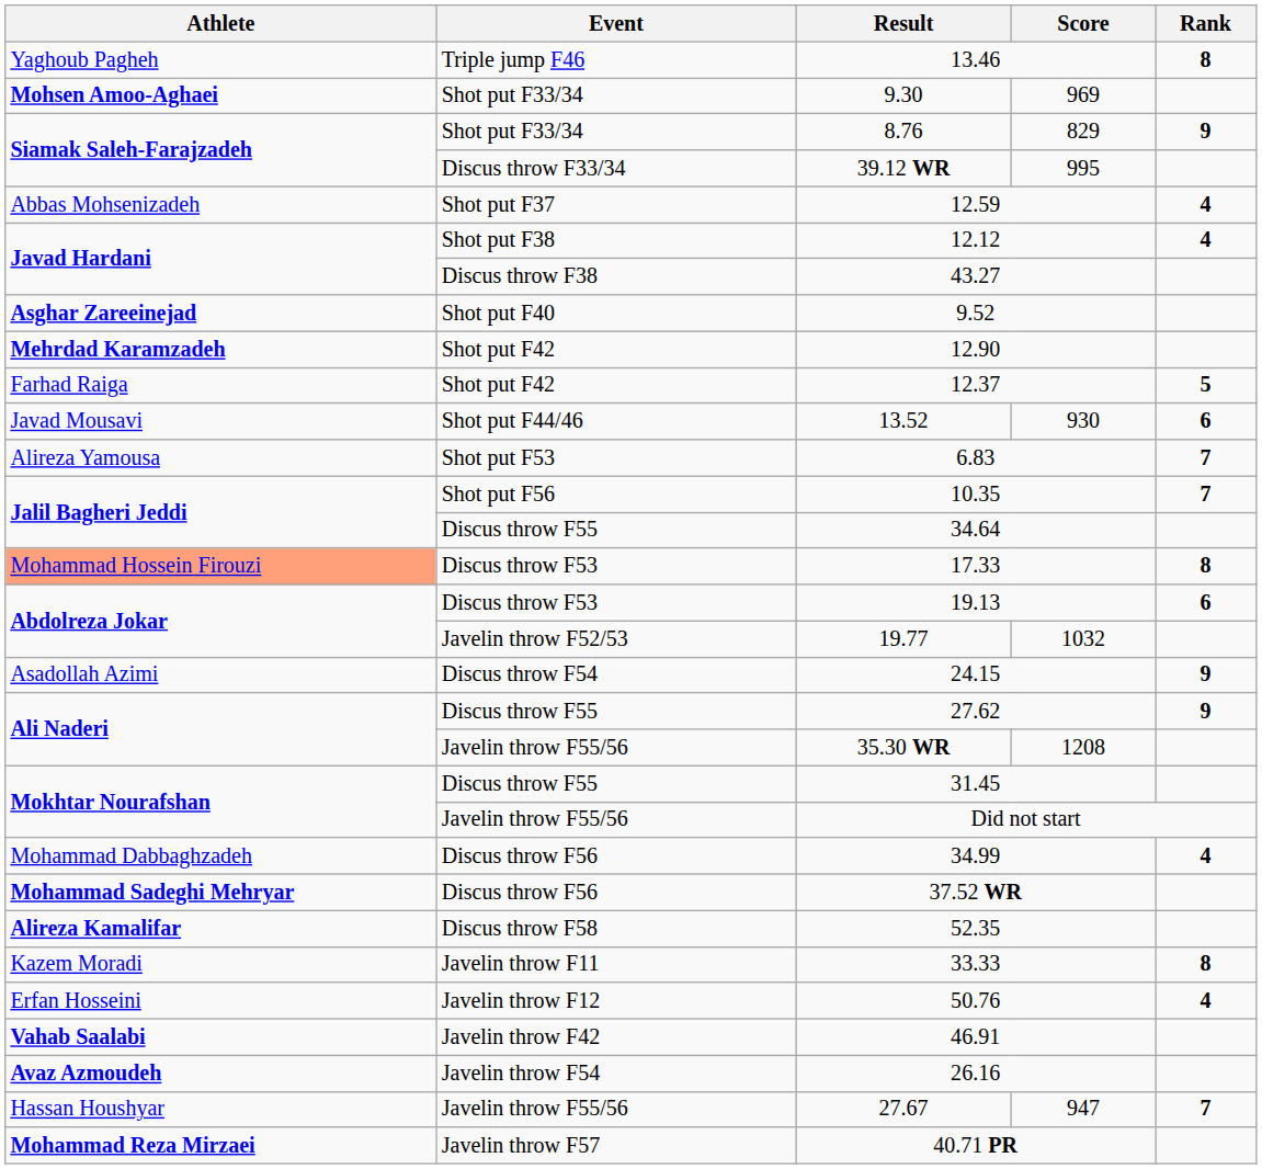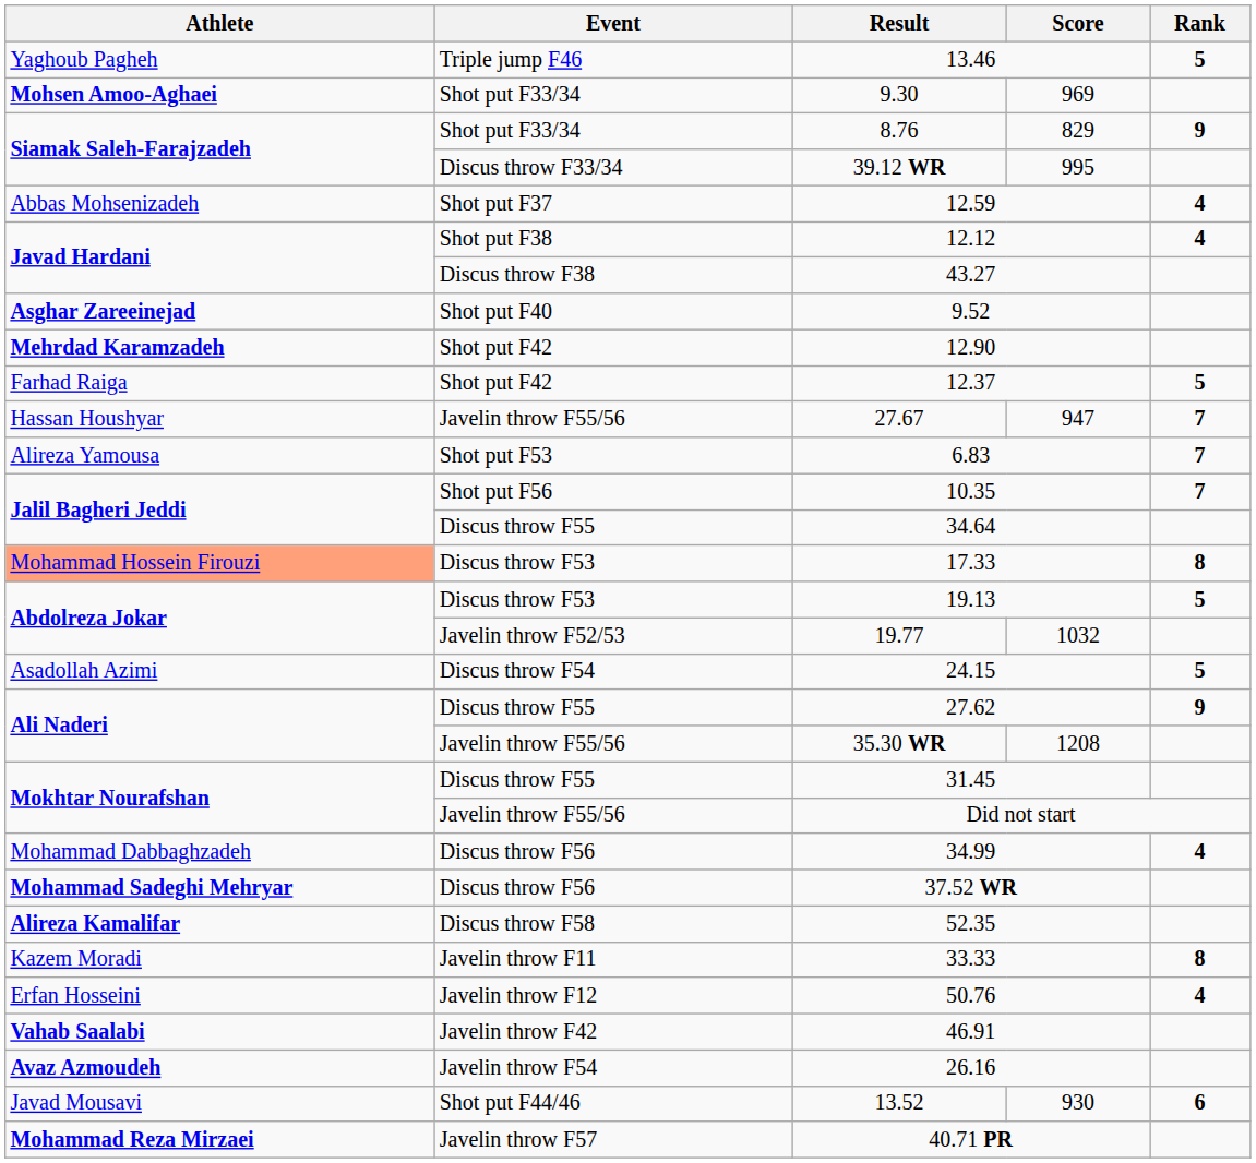13.46 | Rank: 8 -> 5
rows swapped: 13.52 <-> 27.67
19.13 | Rank: 6 -> 5
24.15 | Rank: 9 -> 5
